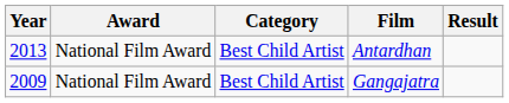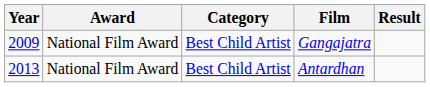rows swapped: Gangajatra <-> Antardhan
